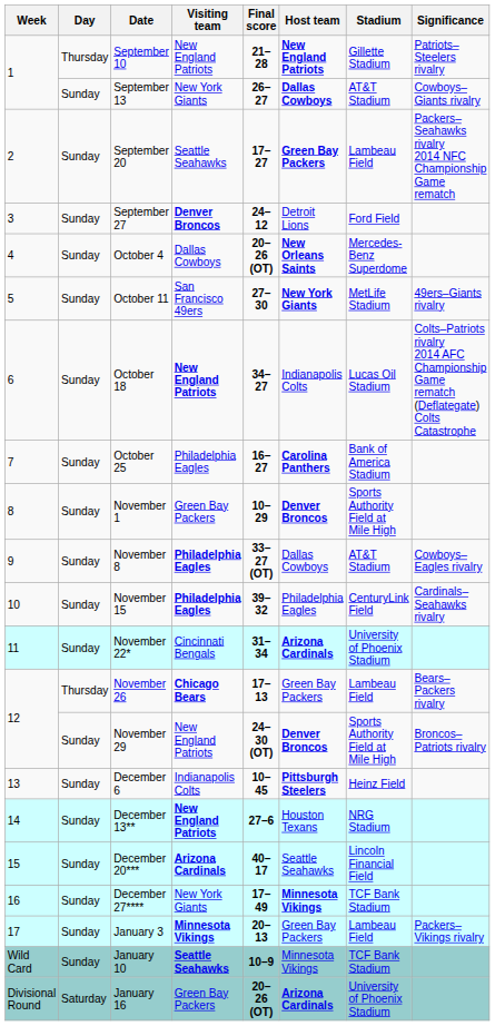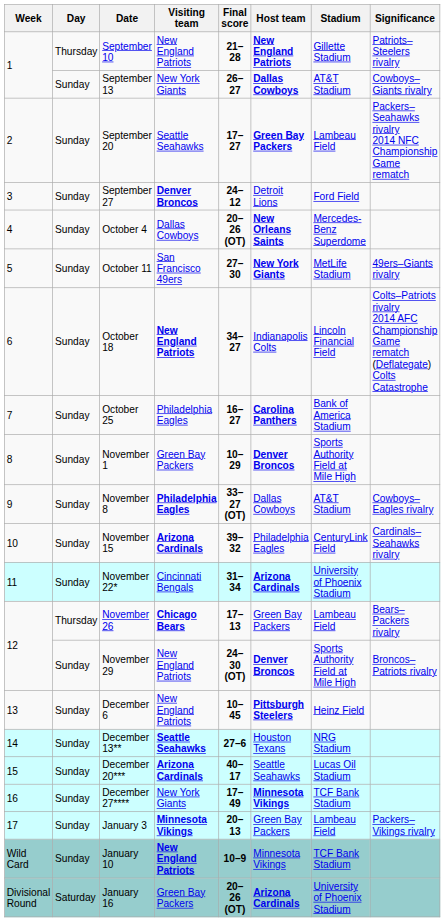October 18 | Stadium: Lucas Oil Stadium -> Lincoln Financial Field
November 15 | Visiting team: Philadelphia Eagles -> Arizona Cardinals
December 6 | Visiting team: Indianapolis Colts -> New England Patriots
December 13** | Visiting team: New England Patriots -> Seattle Seahawks
December 20*** | Stadium: Lincoln Financial Field -> Lucas Oil Stadium
January 10 | Visiting team: Seattle Seahawks -> New England Patriots
